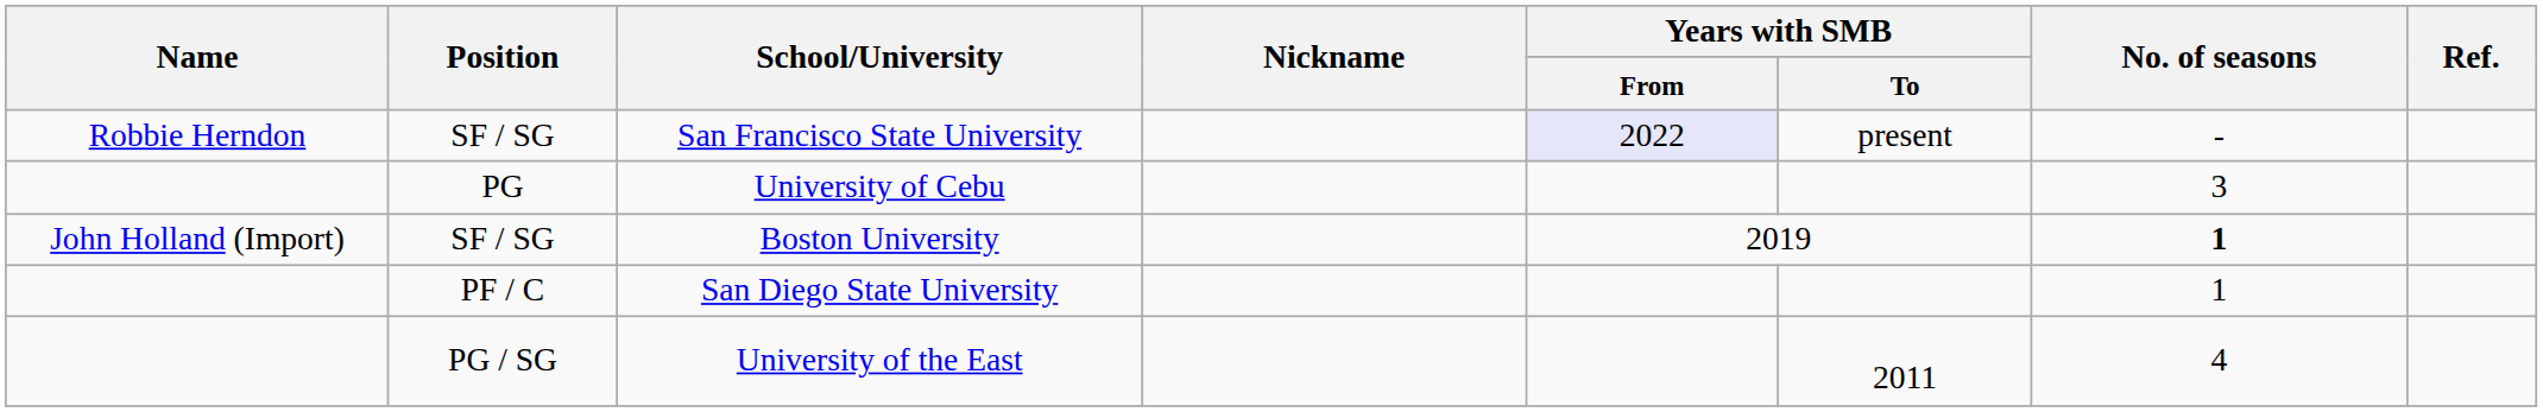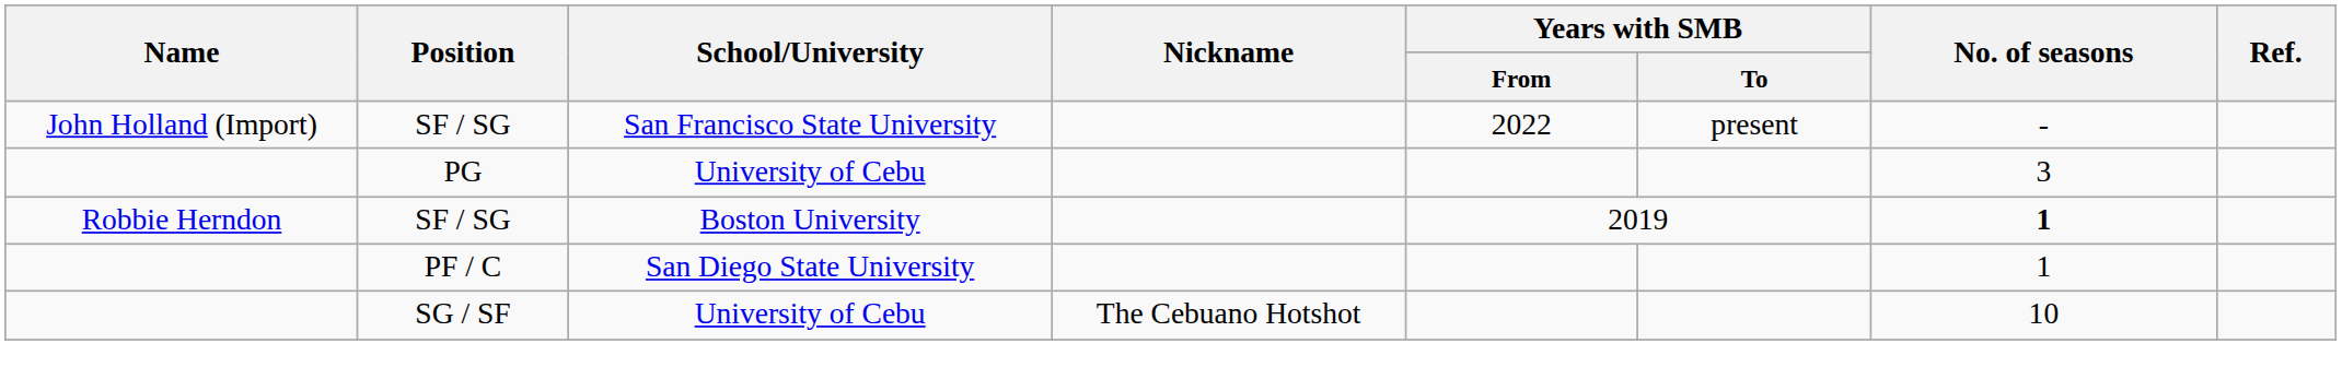SF / SG / San Francisco State University | Name: Robbie Herndon -> John Holland (Import)
SF / SG / San Francisco State University | Years with SMB / From: lavender background -> no background
SF / SG / Boston University | Name: John Holland (Import) -> Robbie Herndon
+ row: SG / SF | University of Cebu | The Cebuano Hotshot | 10
- row: PG / SG | University of the East | 2011 | 4
